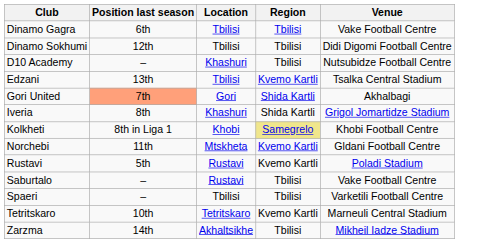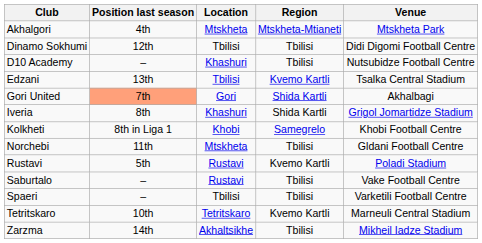+ row: Akhalgori | 4th | Mtskheta | Mtskheta-Mtianeti | Mtskheta Park
- row: Dinamo Gagra | 6th | Tbilisi | Tbilisi | Vake Football Centre
Kolkheti | Region: khaki background -> no background
Norchebi | Region: Kvemo Kartli -> Tbilisi
